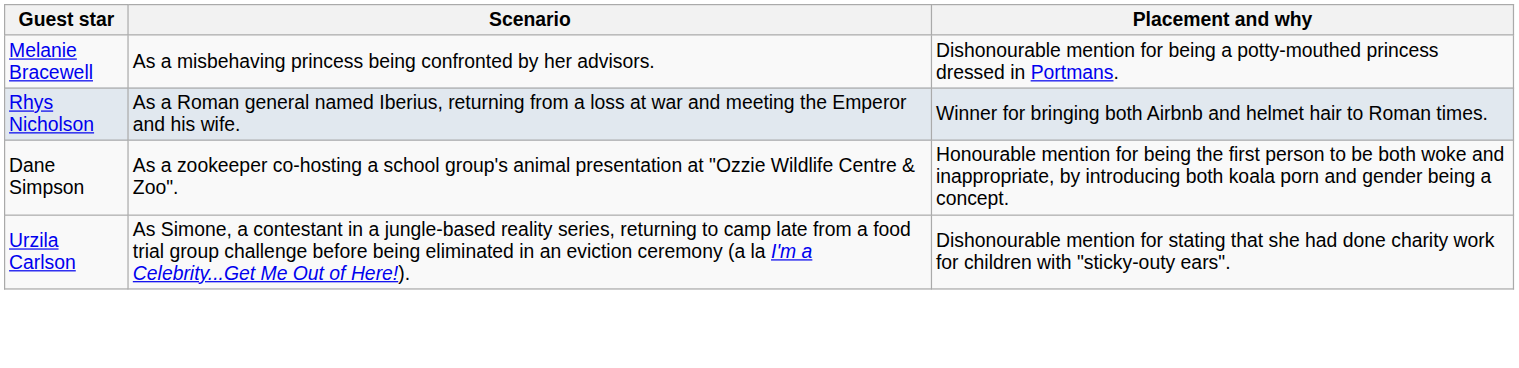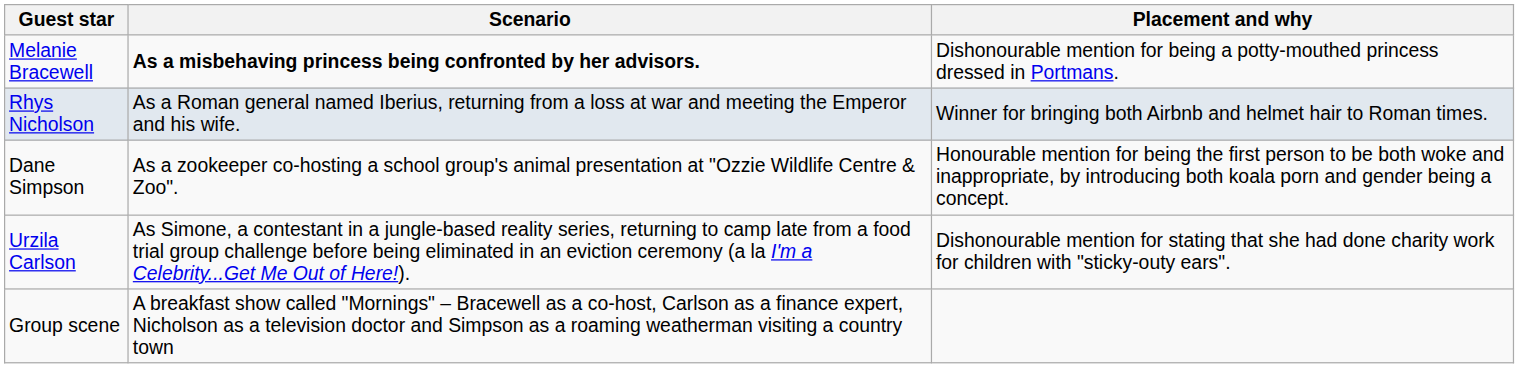Melanie Bracewell | Scenario: normal -> bold
+ row: Group scene | A breakfast show called "Mornings" – Bracewell as a co-host, Carlson as a finance expert, Nicholson as a television doctor and Simpson as a roaming weatherman visiting a country town
